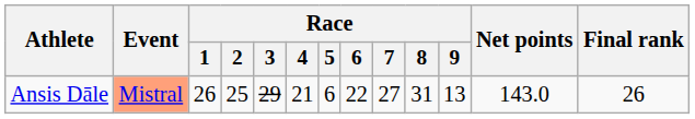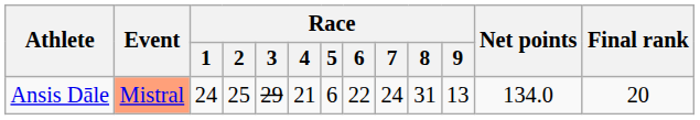Ansis Dāle | Race / 1: 26 -> 24
Ansis Dāle | Race / 7: 27 -> 24
Ansis Dāle | Net points: 143.0 -> 134.0
Ansis Dāle | Final rank: 26 -> 20
